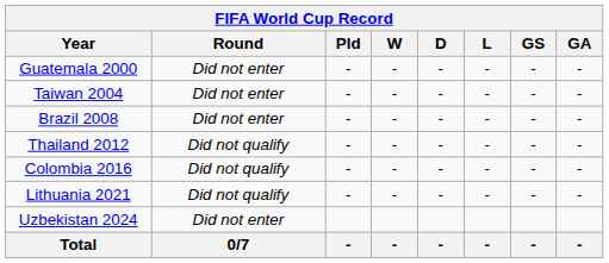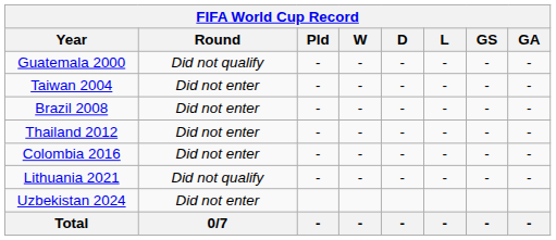Guatemala 2000 | Round: Did not enter -> Did not qualify
Thailand 2012 | Round: Did not qualify -> Did not enter
Colombia 2016 | Round: Did not qualify -> Did not enter
